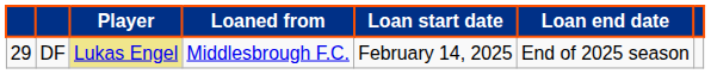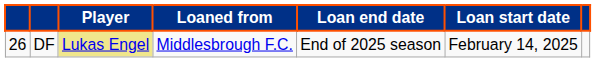columns swapped: Loan start date <-> Loan end date
DF | column 1: 29 -> 26
